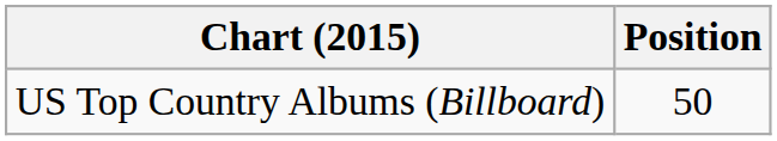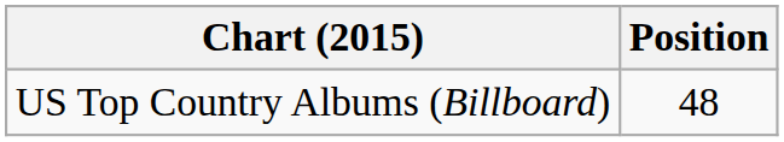US Top Country Albums (Billboard) | Position: 50 -> 48
